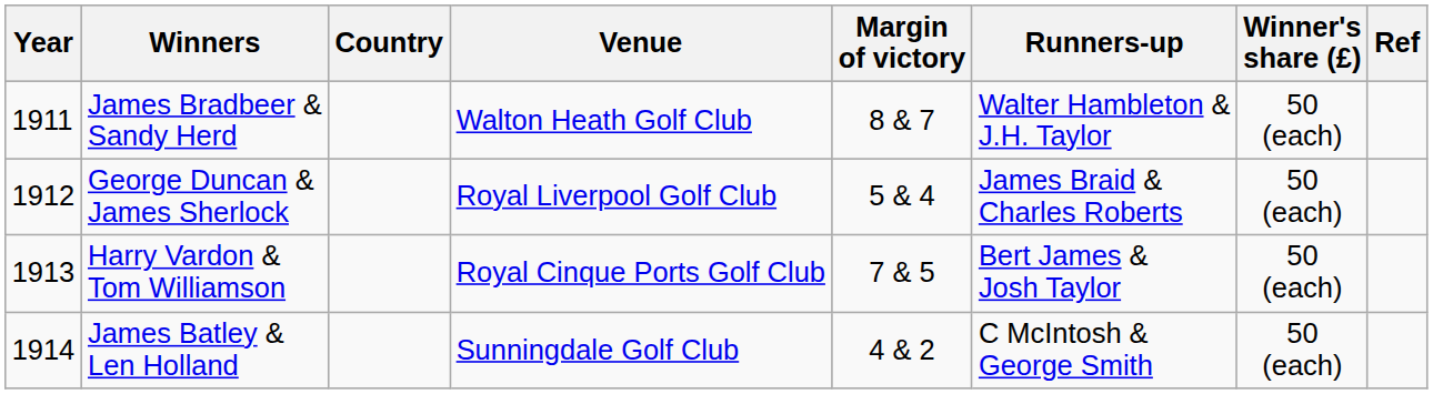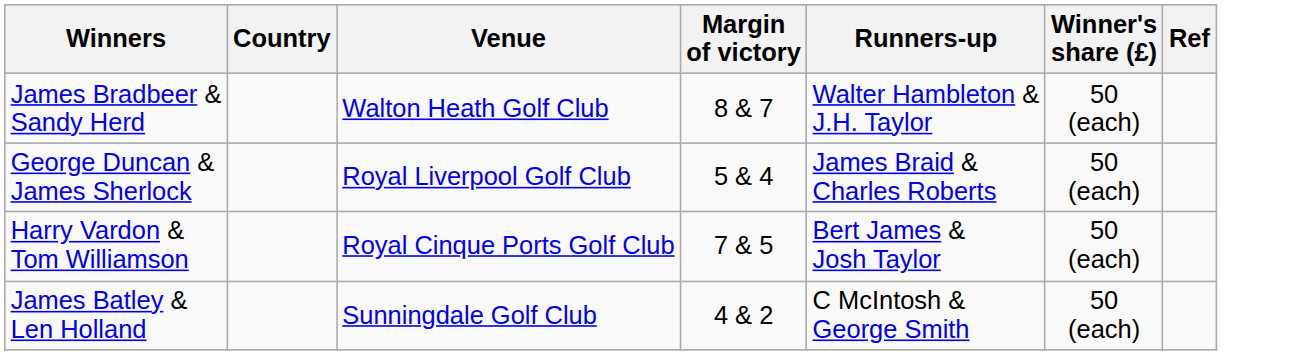- column: Year | 1911 | 1912 | 1913 | 1914
